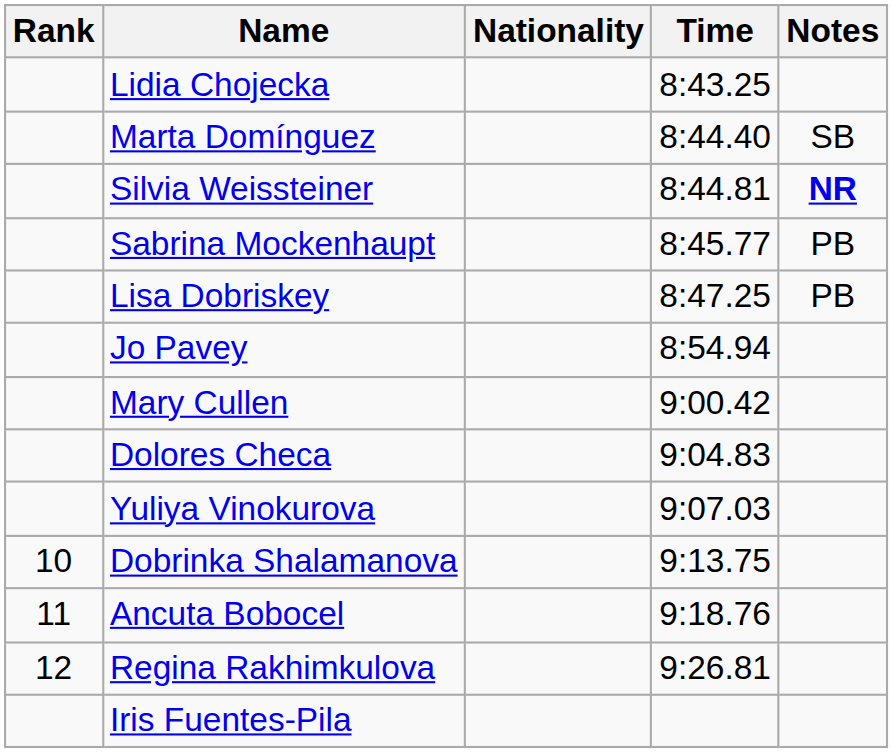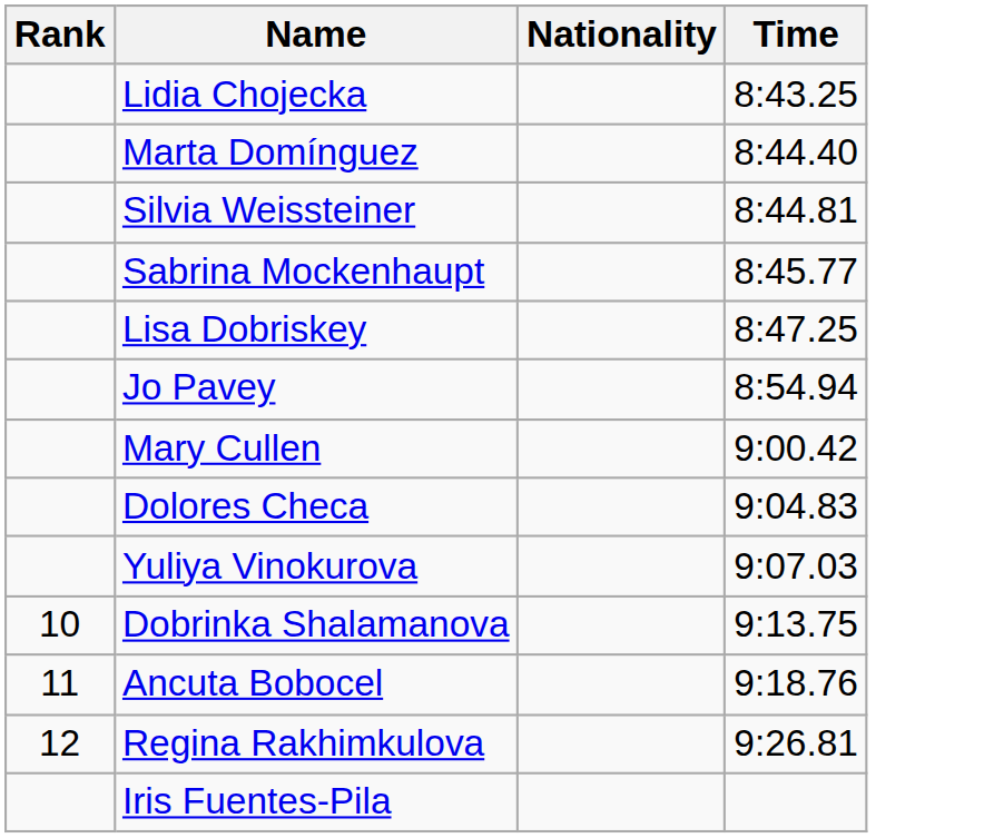- column: Notes | SB | NR | PB | PB
